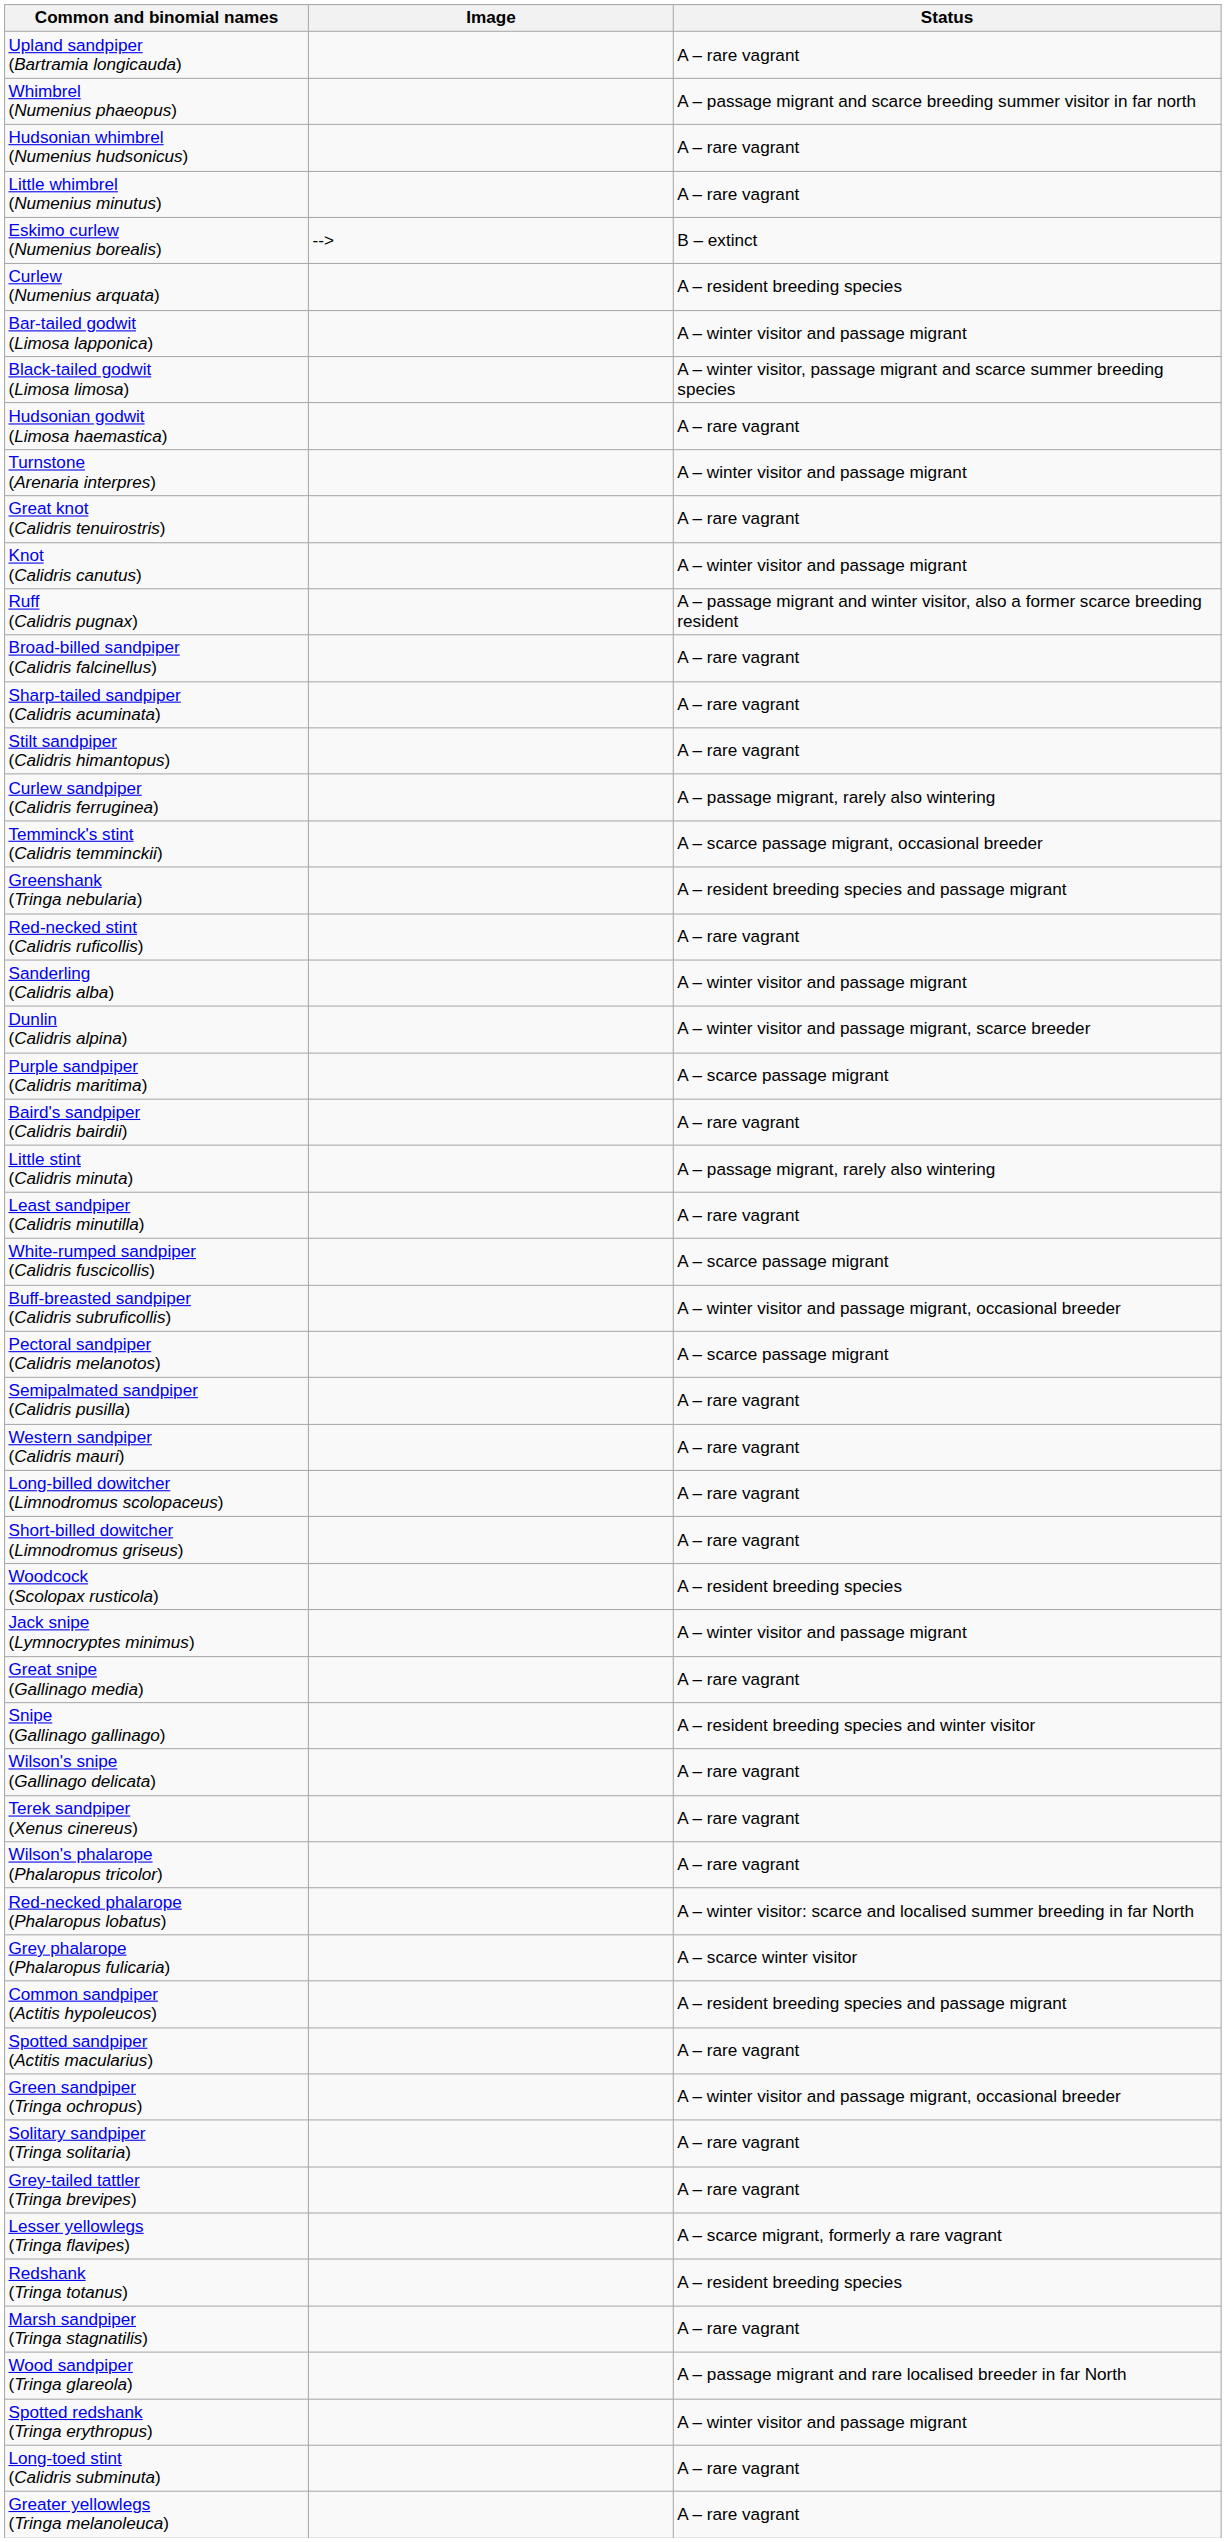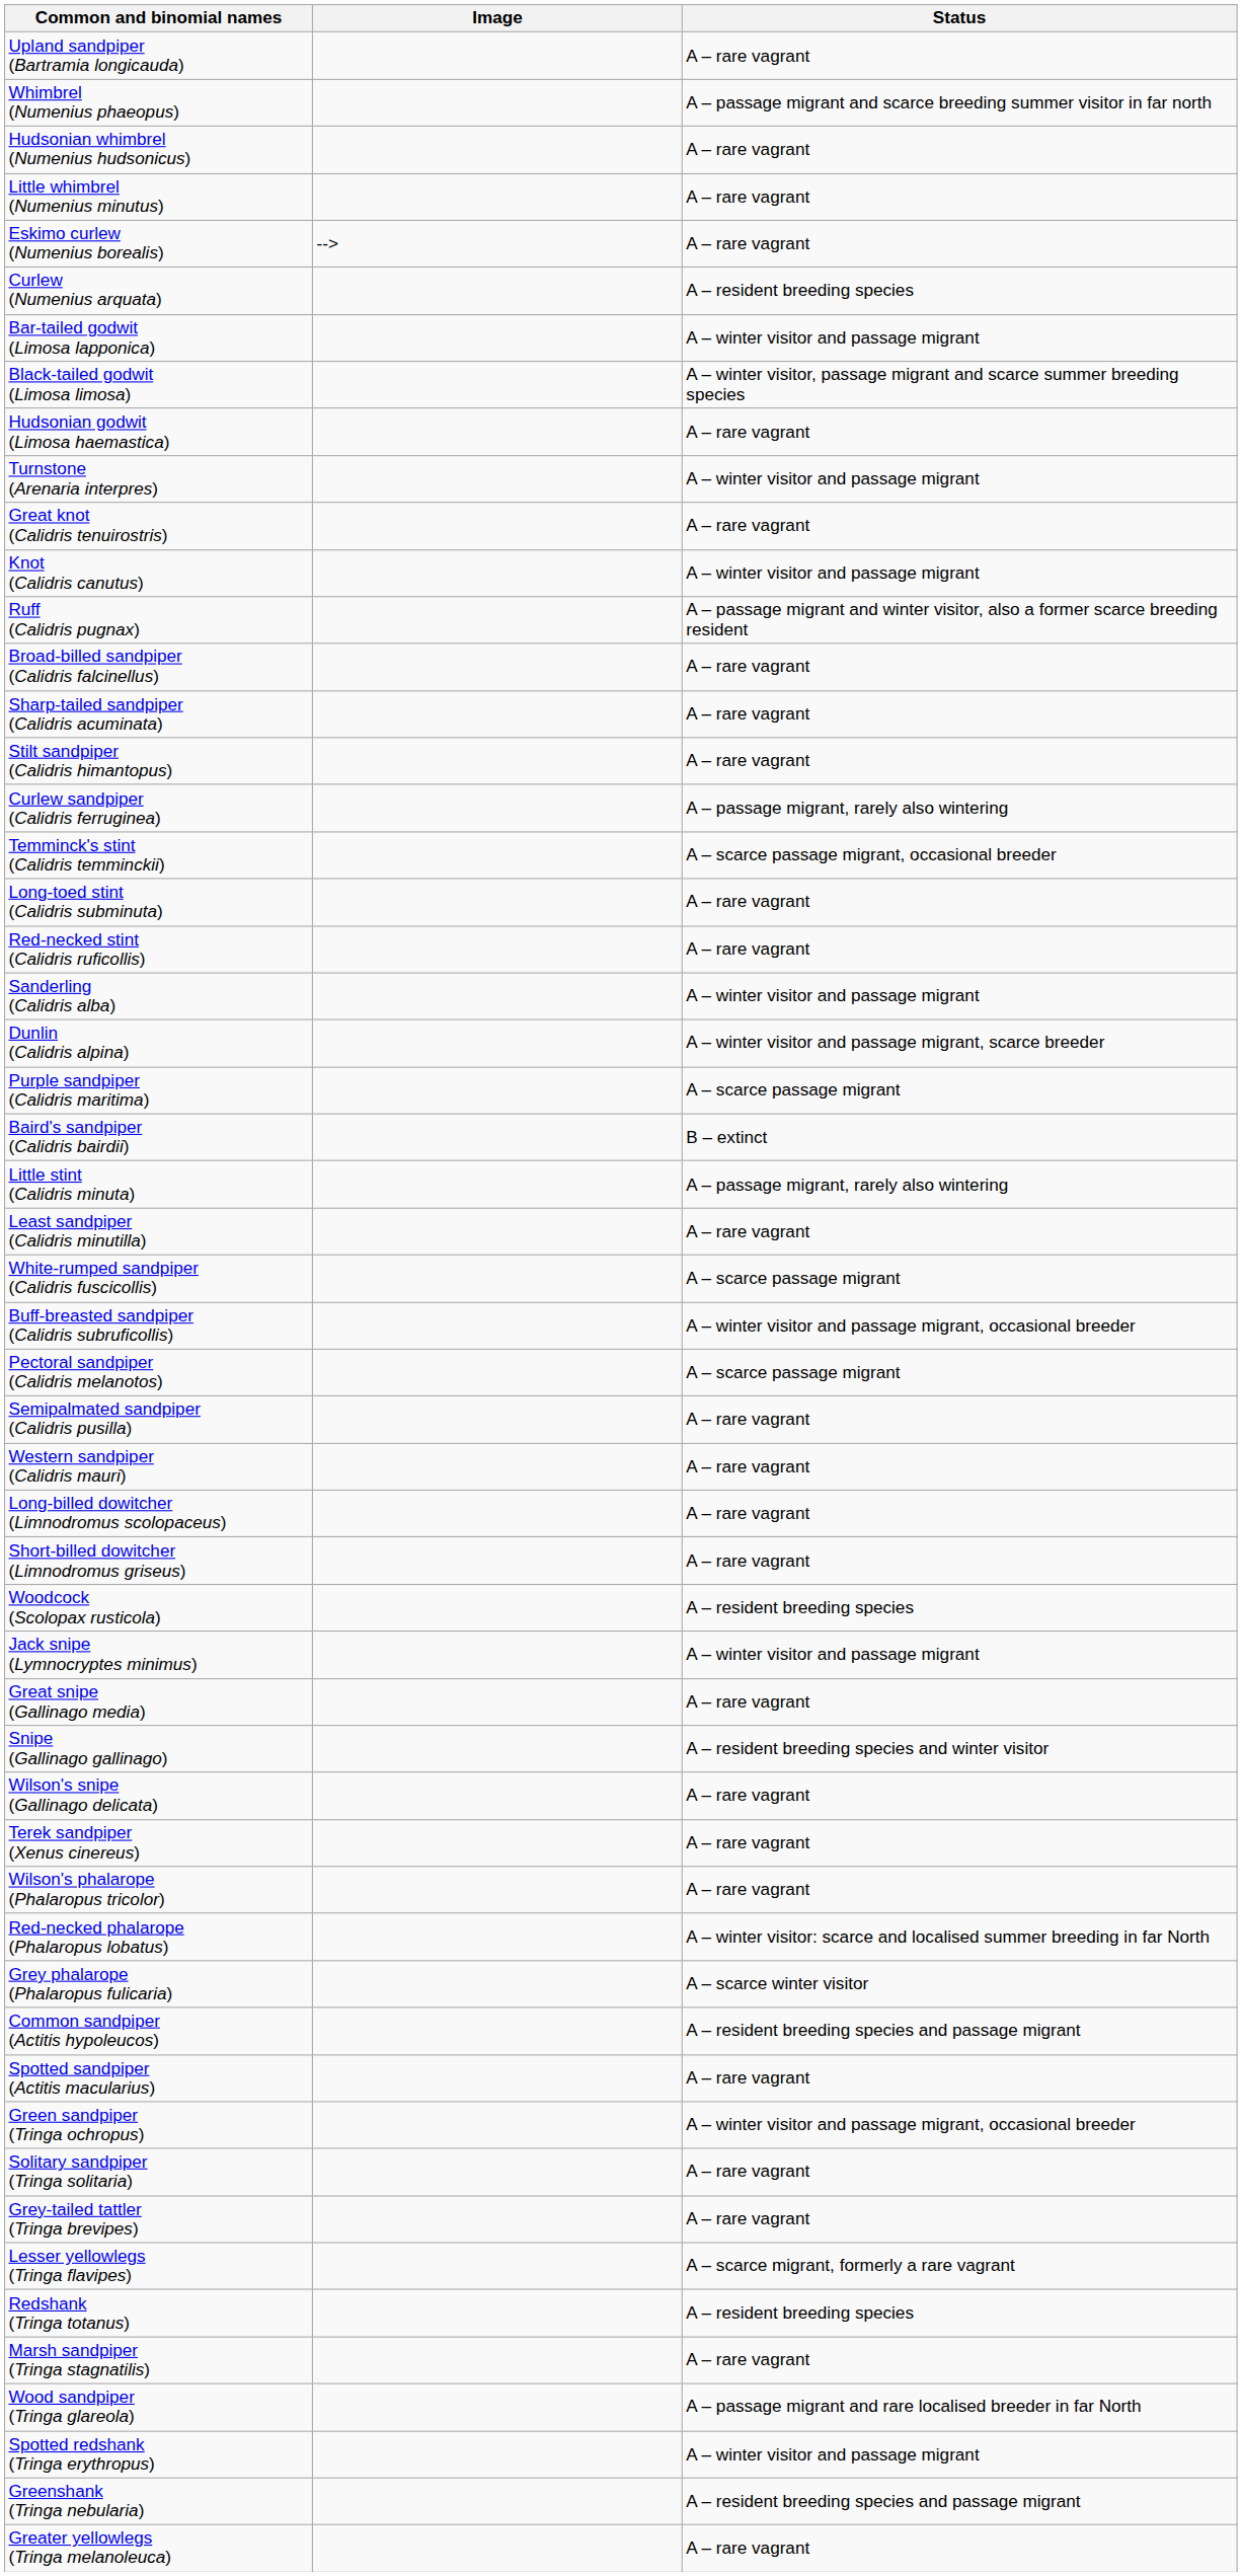Eskimo curlew (Numenius borealis) | Status: B – extinct -> A – rare vagrant
rows swapped: Long-toed stint (Calidris subminuta) <-> Greenshank (Tringa nebularia)
Baird's sandpiper (Calidris bairdii) | Status: A – rare vagrant -> B – extinct
